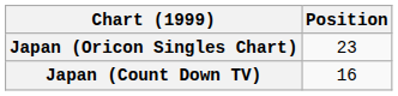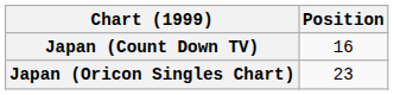rows swapped: Japan (Oricon Singles Chart) <-> Japan (Count Down TV)
